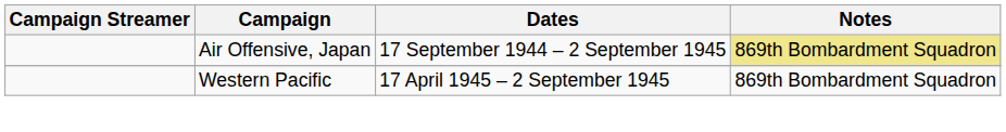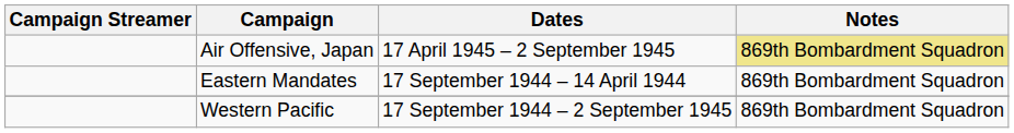Air Offensive, Japan | Dates: 17 September 1944 – 2 September 1945 -> 17 April 1945 – 2 September 1945
+ row: Eastern Mandates | 17 September 1944 – 14 April 1944 | 869th Bombardment Squadron
Western Pacific | Dates: 17 April 1945 – 2 September 1945 -> 17 September 1944 – 2 September 1945
